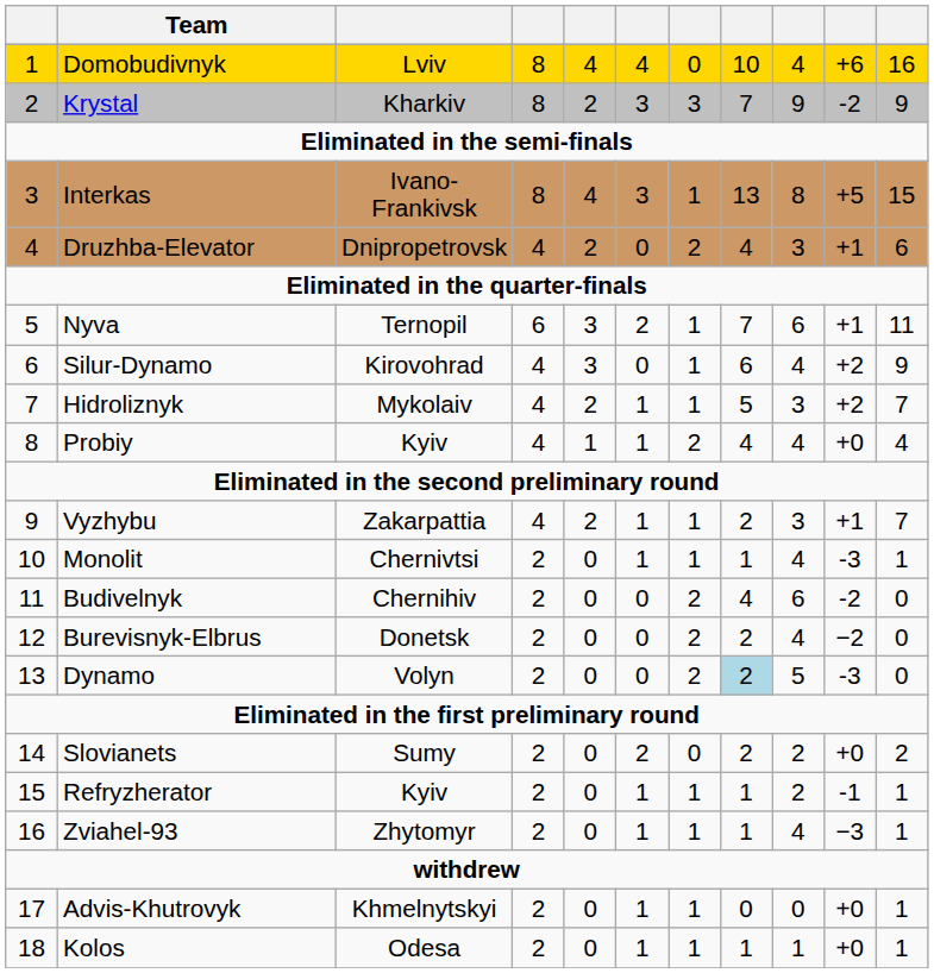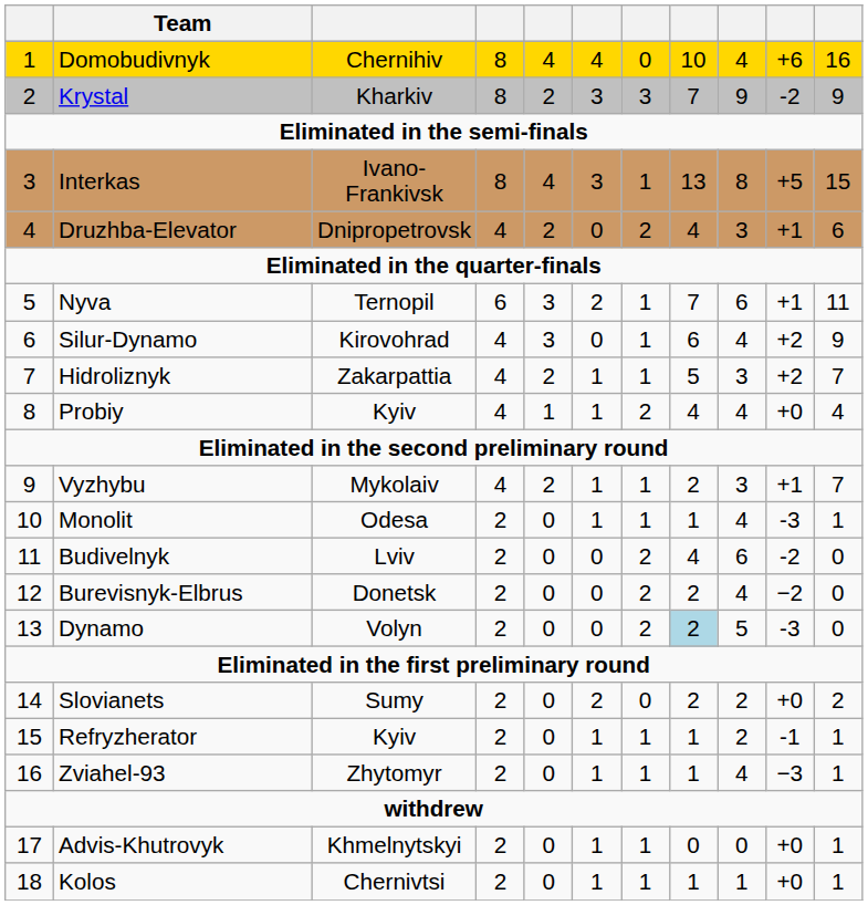Domobudivnyk | column 3: Lviv -> Chernihiv
Hidroliznyk | column 3: Mykolaiv -> Zakarpattia
Vyzhybu | column 3: Zakarpattia -> Mykolaiv
Monolit | column 3: Chernivtsi -> Odesa
Budivelnyk | column 3: Chernihiv -> Lviv
Kolos | column 3: Odesa -> Chernivtsi
